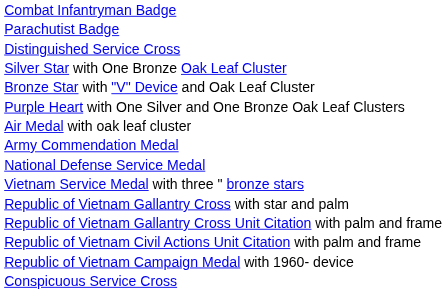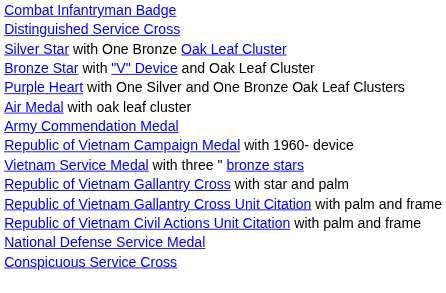- row: Parachutist Badge
rows swapped: National Defense Service Medal <-> Republic of Vietnam Campaign Medal with 1960- device
